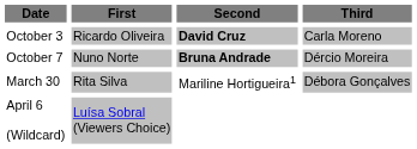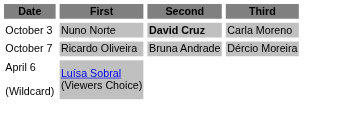October 3 | First: Ricardo Oliveira -> Nuno Norte
October 7 | First: Nuno Norte -> Ricardo Oliveira
October 7 | Second: bold -> normal
- row: March 30 | Rita Silva | Mariline Hortigueira1 | Débora Gonçalves
